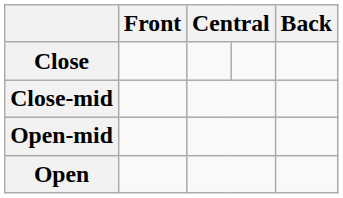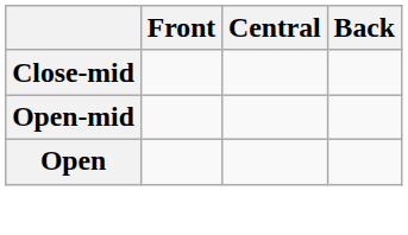- row: Close
